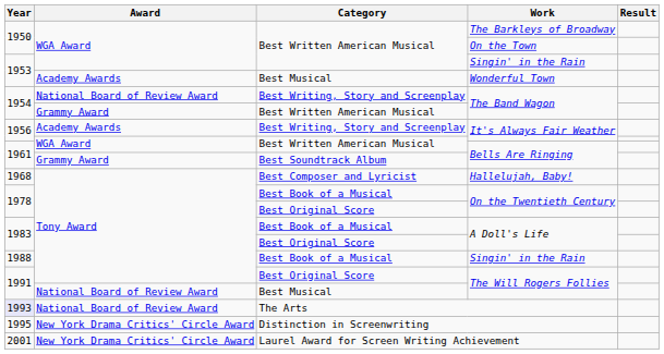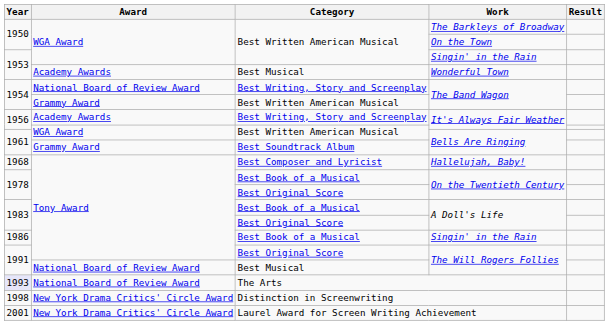Best Book of a Musical / Singin' in the Rain | Year: 1988 -> 1986
Distinction in Screenwriting | Year: 1995 -> 1998
